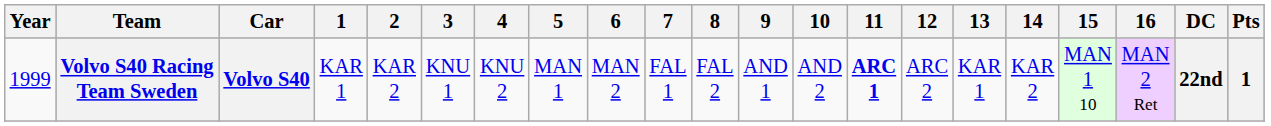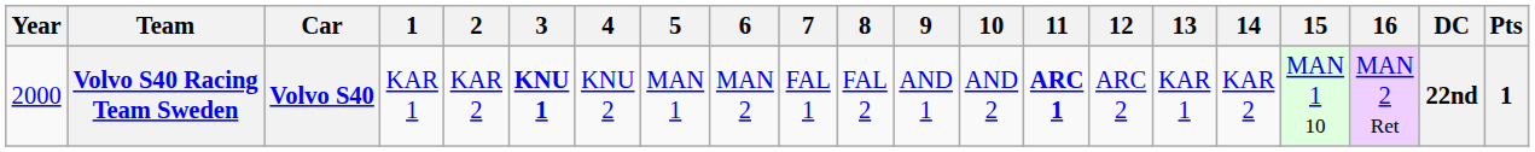Volvo S40 Racing Team Sweden | Year: 1999 -> 2000
Volvo S40 Racing Team Sweden | 3: normal -> bold
